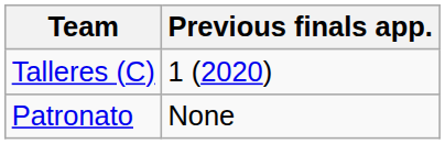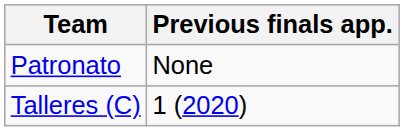rows swapped: Talleres (C) <-> Patronato
